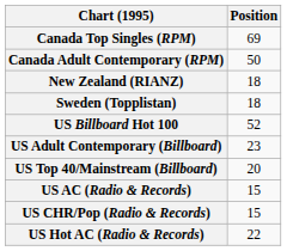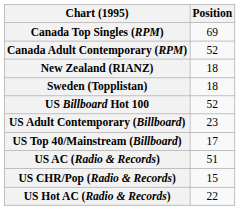Canada Adult Contemporary (RPM) | Position: 50 -> 52
US Top 40/Mainstream (Billboard) | Position: 20 -> 17
US AC (Radio & Records) | Position: 15 -> 51
